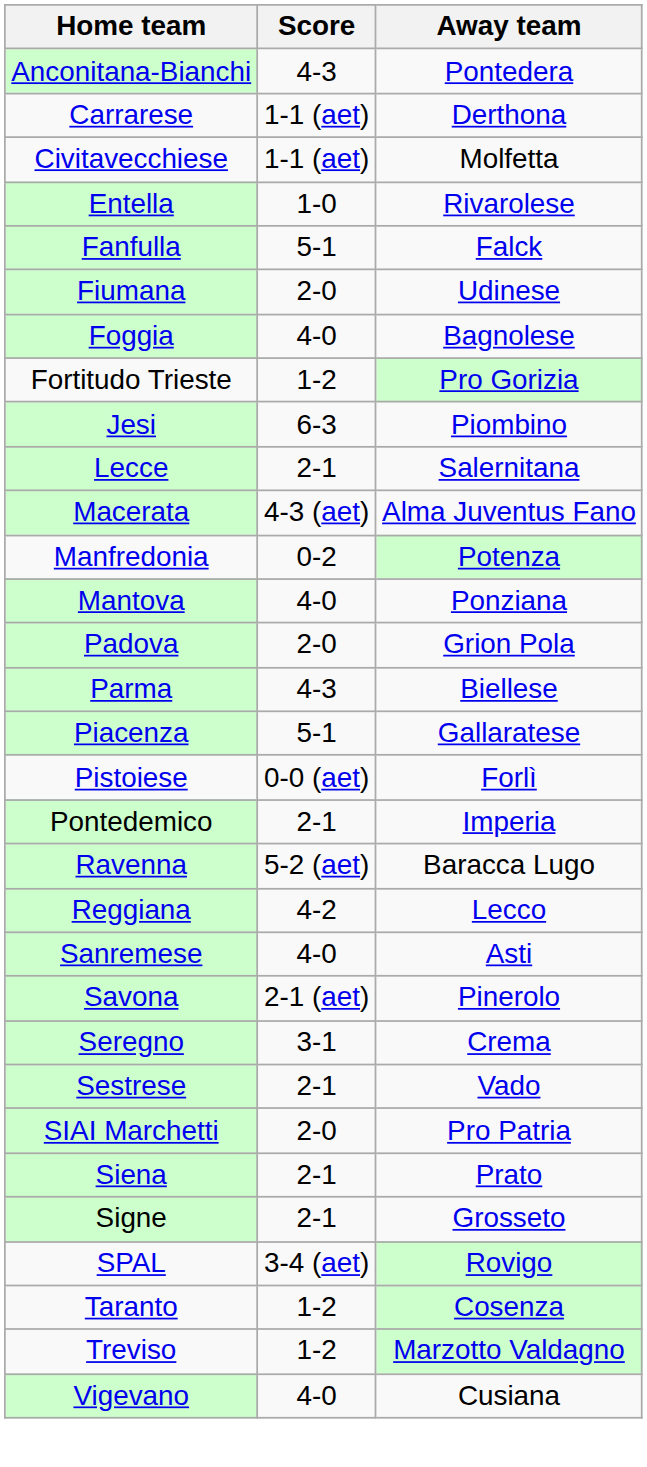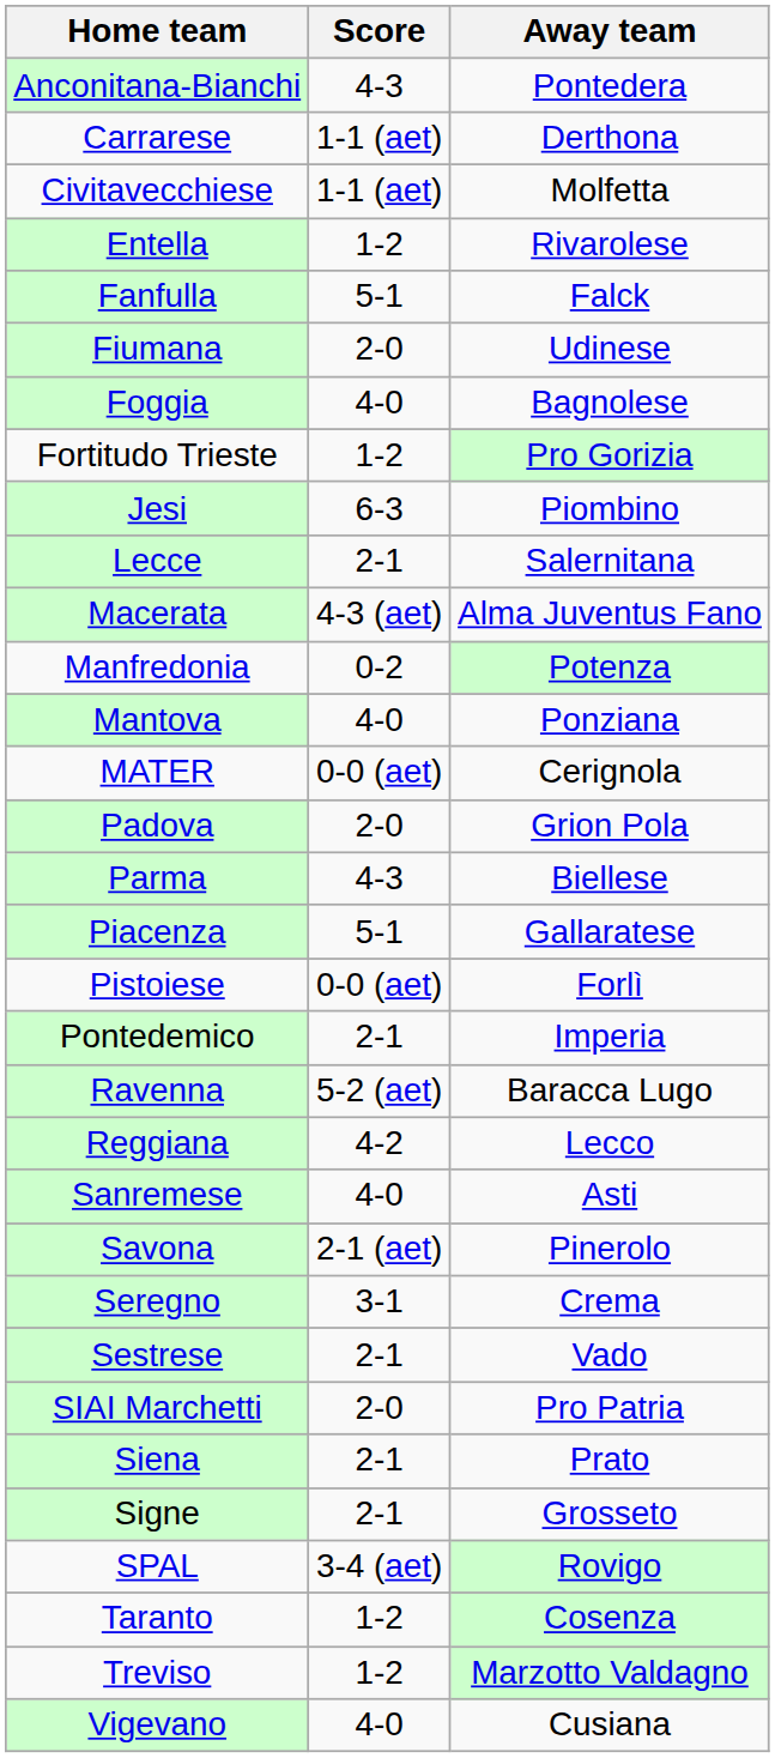Entella | Score: 1-0 -> 1-2
+ row: MATER | 0-0 (aet) | Cerignola
